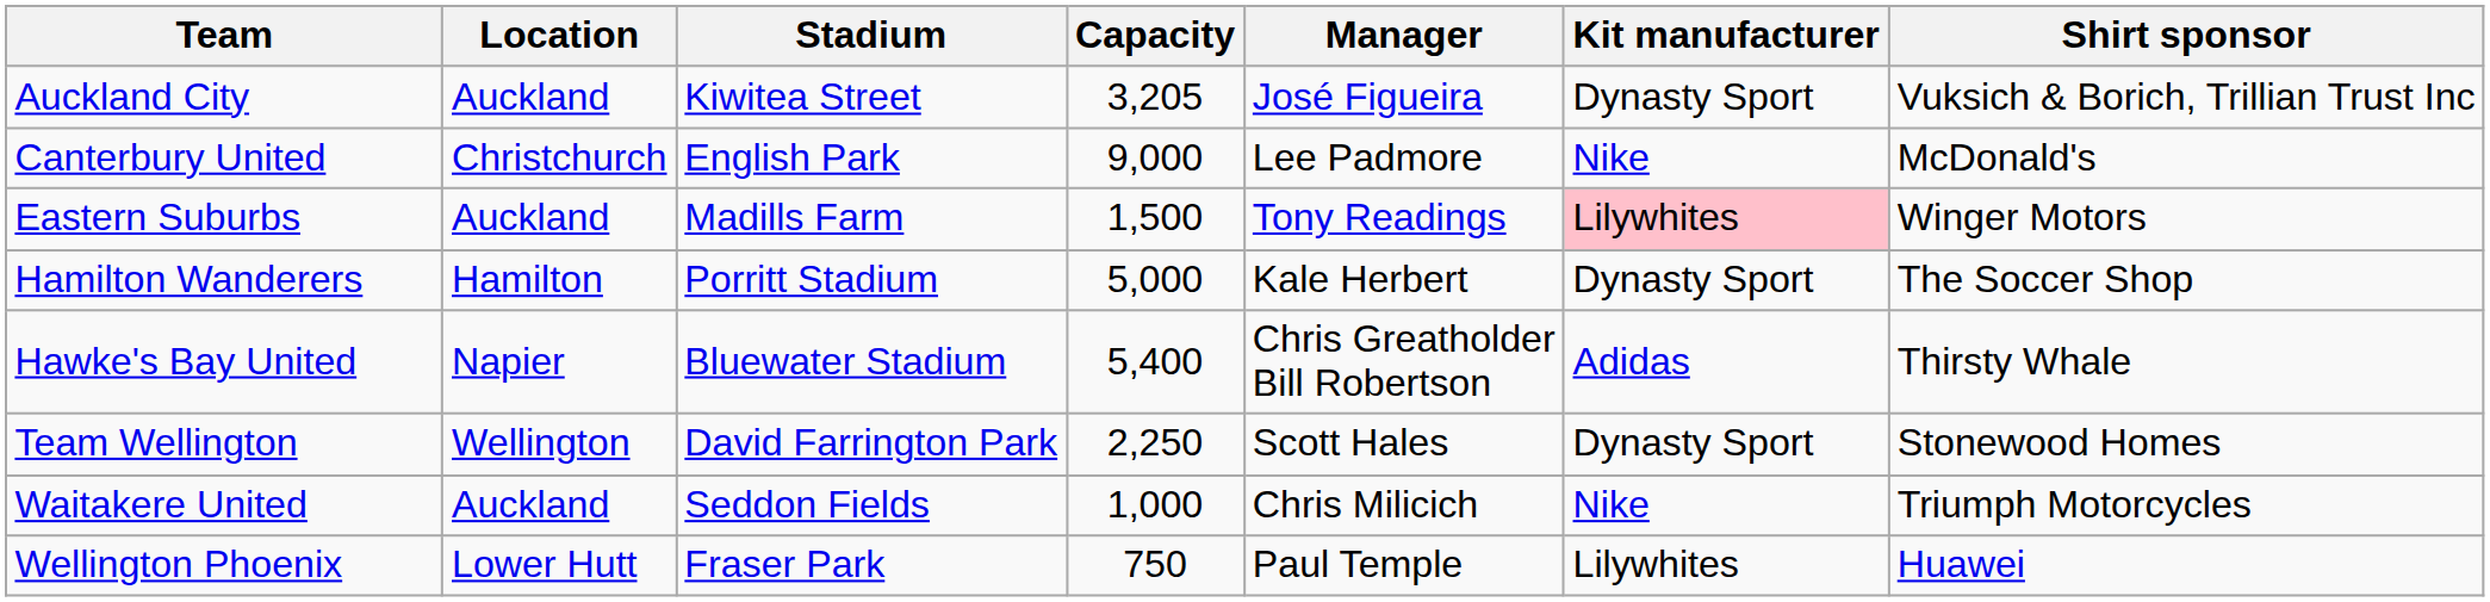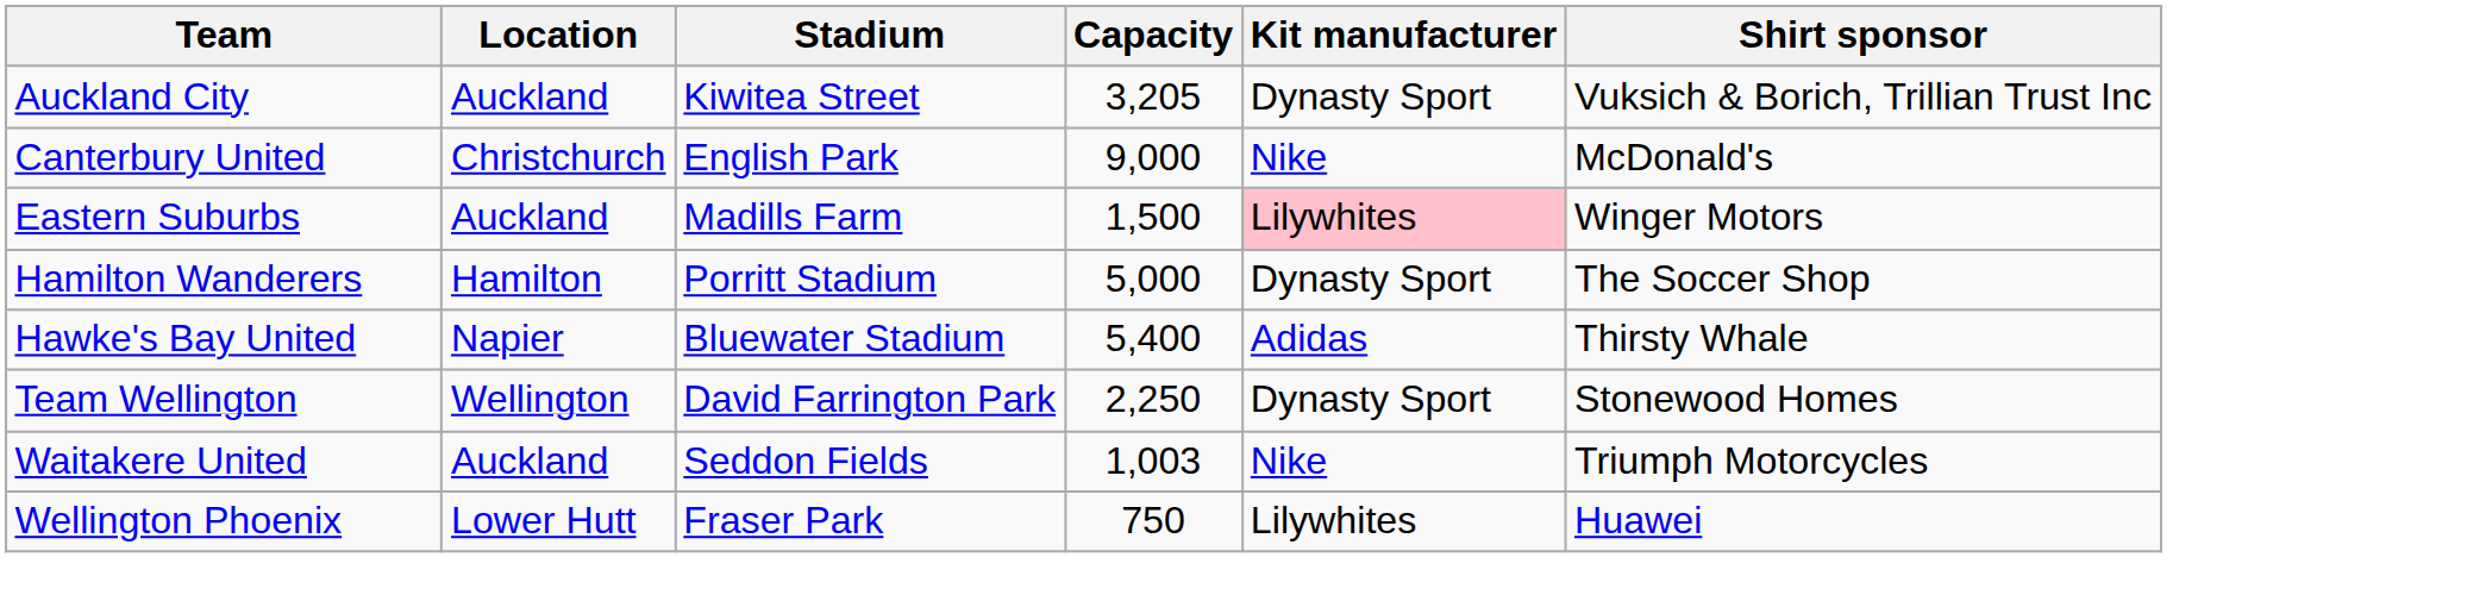- column: Manager | José Figueira | Lee Padmore | Tony Readings | Kale Herbert | Chris Greatholder Bill Robertson | Scott Hales | Chris Milicich | Paul Temple
Waitakere United | Capacity: 1,000 -> 1,003
